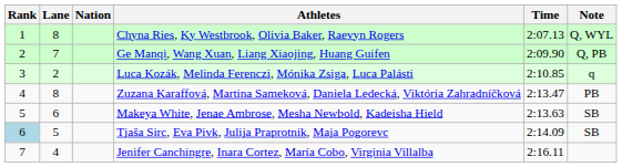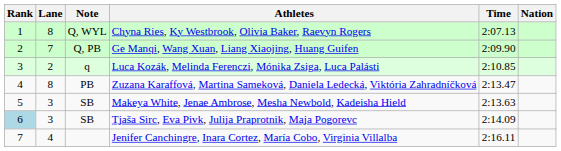columns swapped: Nation <-> Note
Makeya White, Jenae Ambrose, Mesha Newbold, Kadeisha Hield | Lane: 6 -> 3
Tjaša Sirc, Eva Pivk, Julija Praprotnik, Maja Pogorevc | Lane: 5 -> 3
